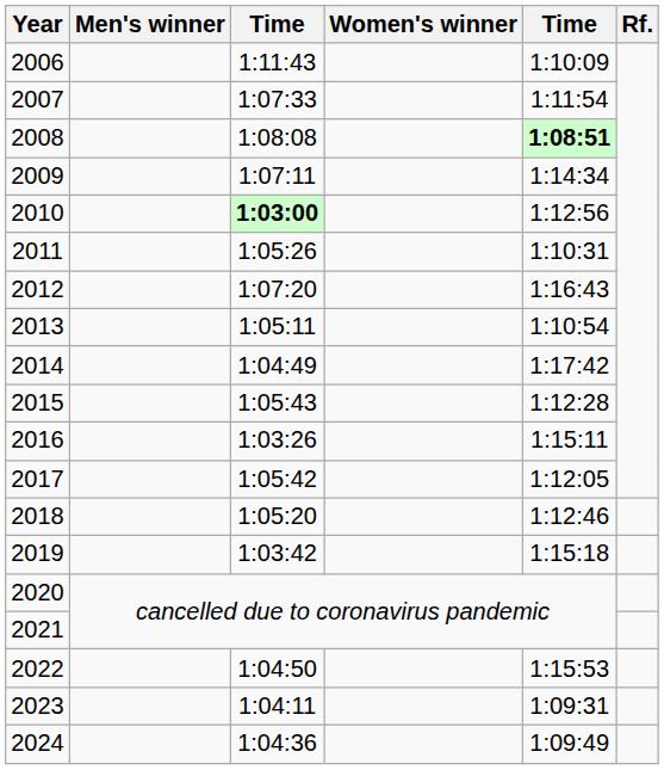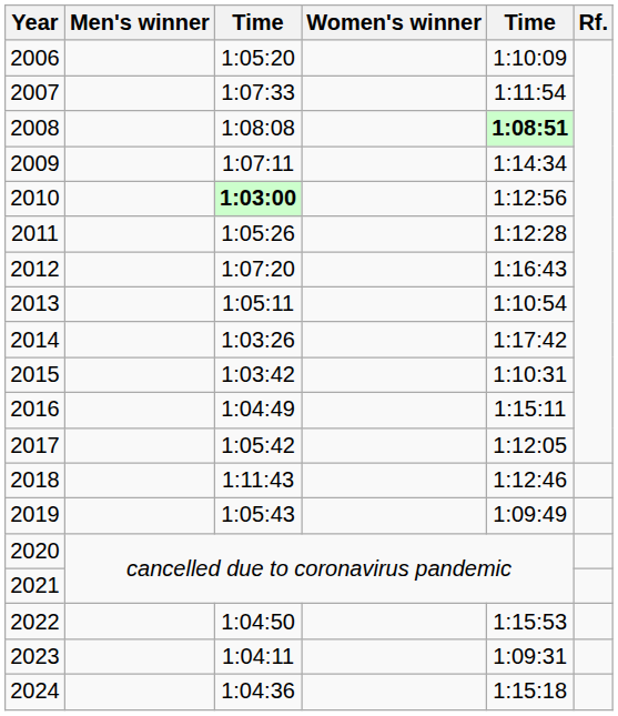2006 | column 3: 1:11:43 -> 1:05:20
2011 | column 5: 1:10:31 -> 1:12:28
2014 | column 3: 1:04:49 -> 1:03:26
2015 | column 3: 1:05:43 -> 1:03:42
2015 | column 5: 1:12:28 -> 1:10:31
2016 | column 3: 1:03:26 -> 1:04:49
2018 | column 3: 1:05:20 -> 1:11:43
2019 | column 3: 1:03:42 -> 1:05:43
2019 | column 5: 1:15:18 -> 1:09:49
2024 | column 5: 1:09:49 -> 1:15:18
